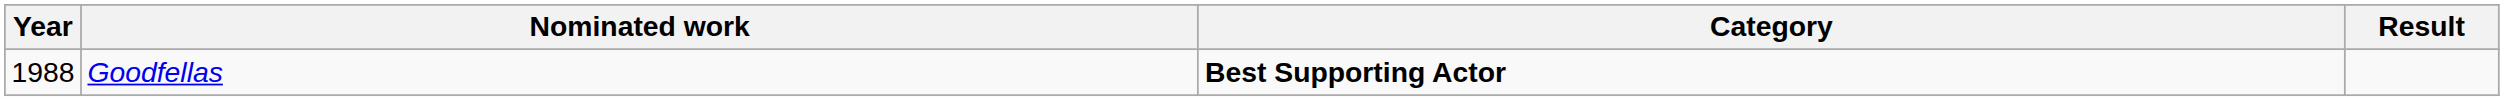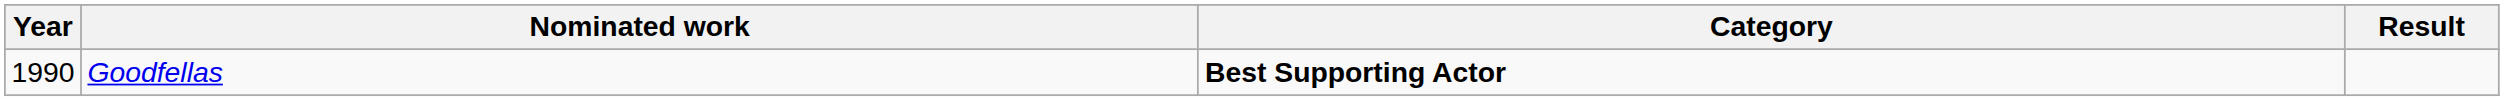Goodfellas | Year: 1988 -> 1990
